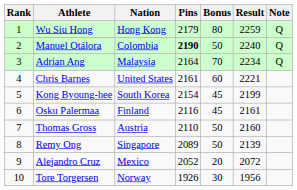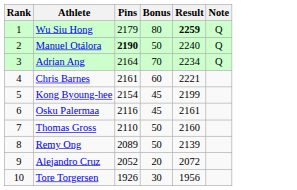- column: Nation | Hong Kong | Colombia | Malaysia | United States | South Korea | Finland | Austria | Singapore | Mexico | Norway
Wu Siu Hong | Result: normal -> bold
